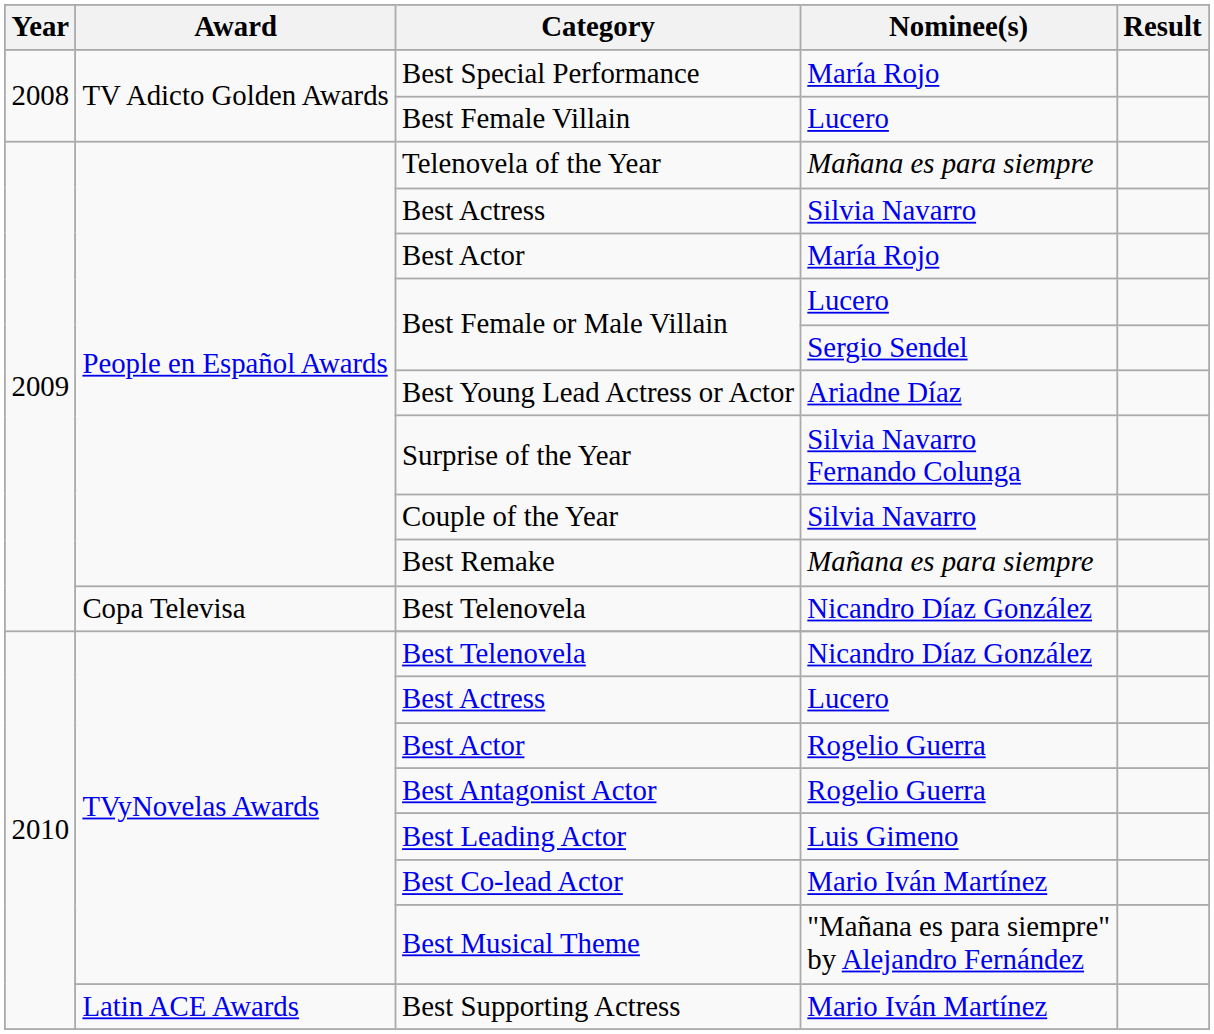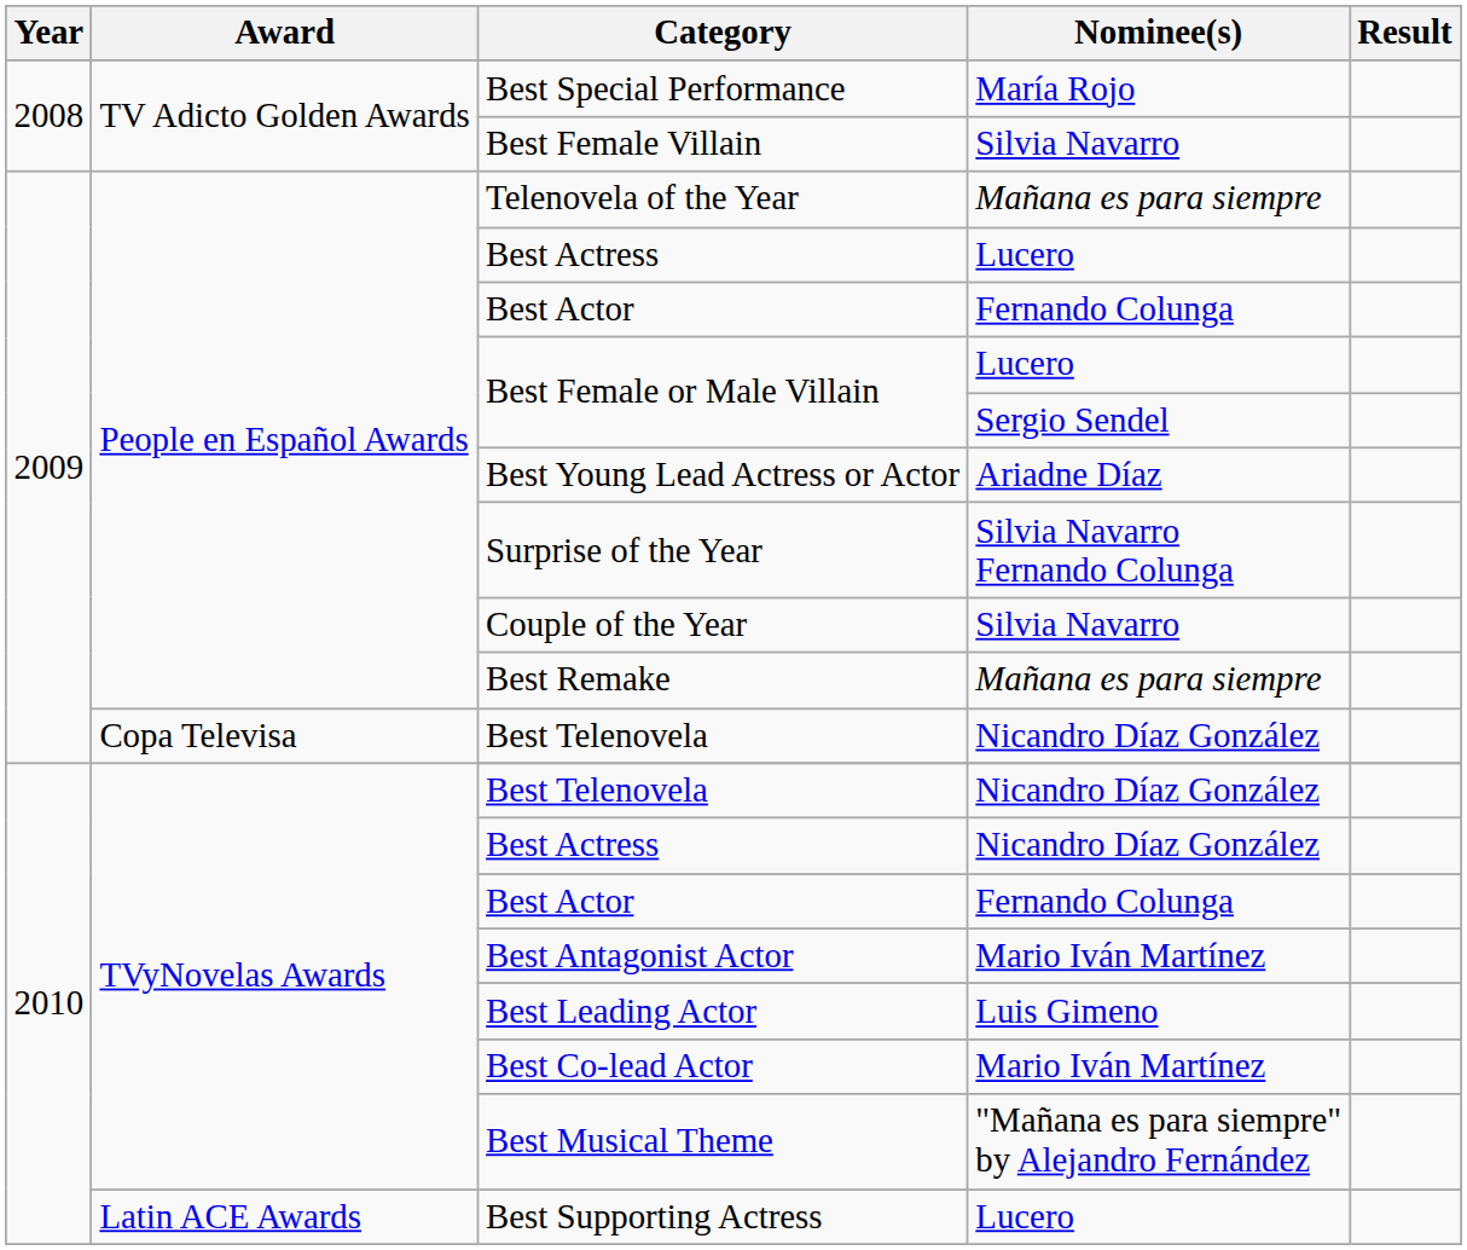Best Female Villain | Nominee(s): Lucero -> Silvia Navarro
People en Español Awards / Best Actress | Nominee(s): Silvia Navarro -> Lucero
People en Español Awards / Best Actor | Nominee(s): María Rojo -> Fernando Colunga
TVyNovelas Awards / Best Actress | Nominee(s): Lucero -> Nicandro Díaz González
TVyNovelas Awards / Best Actor | Nominee(s): Rogelio Guerra -> Fernando Colunga
Best Antagonist Actor | Nominee(s): Rogelio Guerra -> Mario Iván Martínez
Best Supporting Actress | Nominee(s): Mario Iván Martínez -> Lucero
